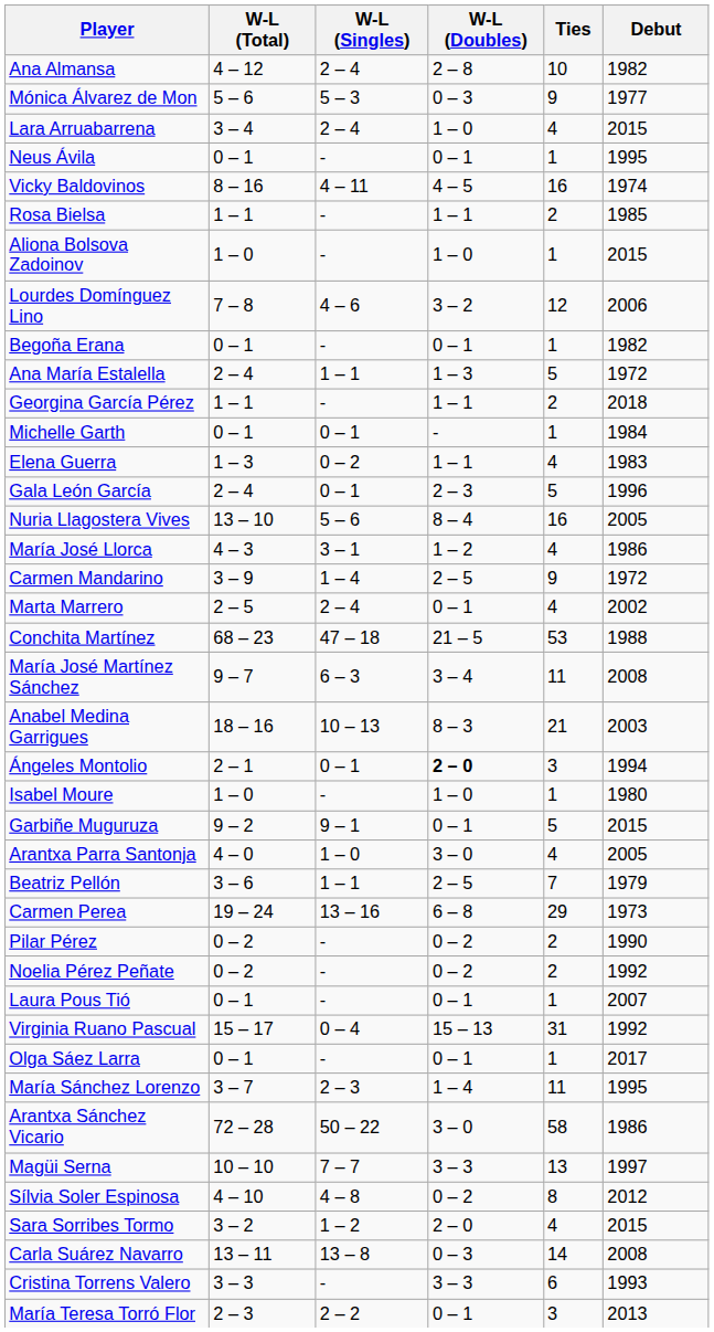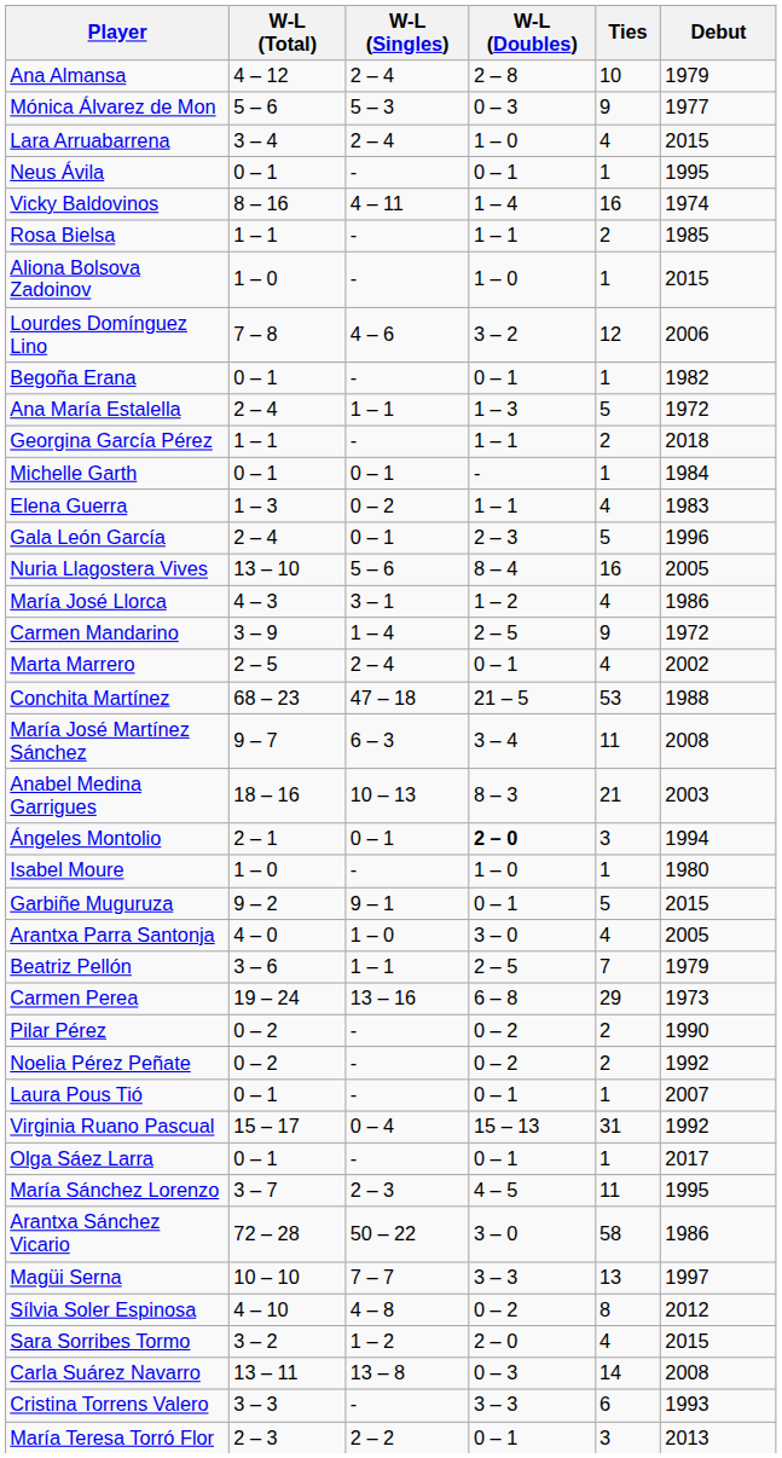Ana Almansa | Debut: 1982 -> 1979
Vicky Baldovinos | W-L (Doubles): 4 – 5 -> 1 – 4
María Sánchez Lorenzo | W-L (Doubles): 1 – 4 -> 4 – 5
